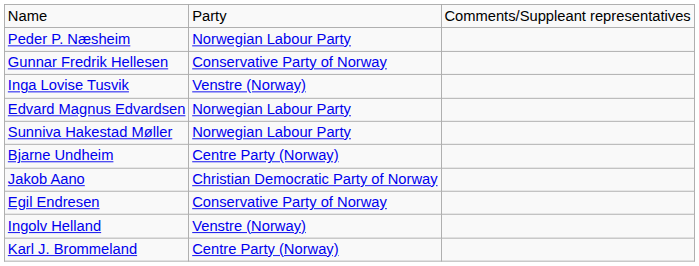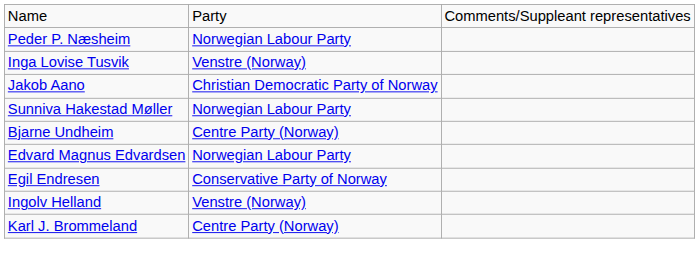- row: Gunnar Fredrik Hellesen | Conservative Party of Norway
rows swapped: Jakob Aano <-> Edvard Magnus Edvardsen
